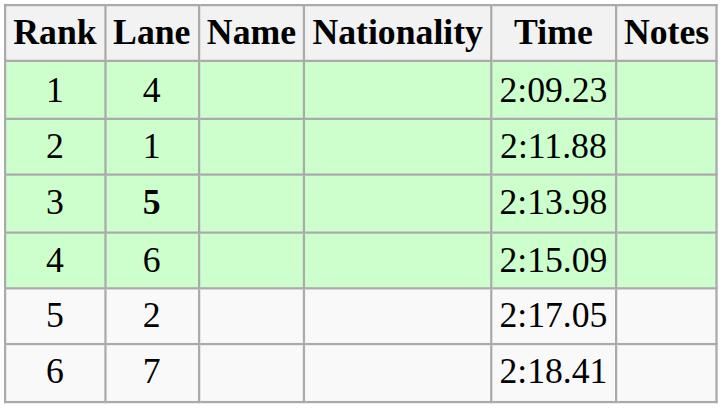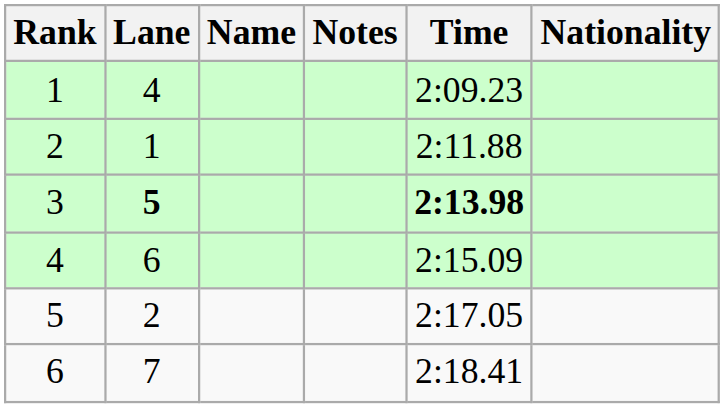columns swapped: Nationality <-> Notes
3 | Time: normal -> bold
